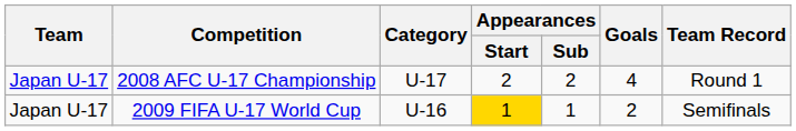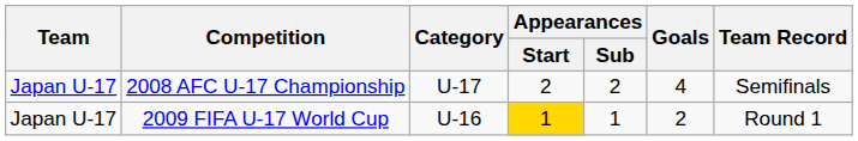2008 AFC U-17 Championship | Team Record: Round 1 -> Semifinals
2009 FIFA U-17 World Cup | Team Record: Semifinals -> Round 1
